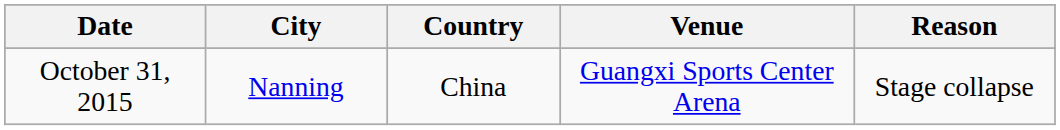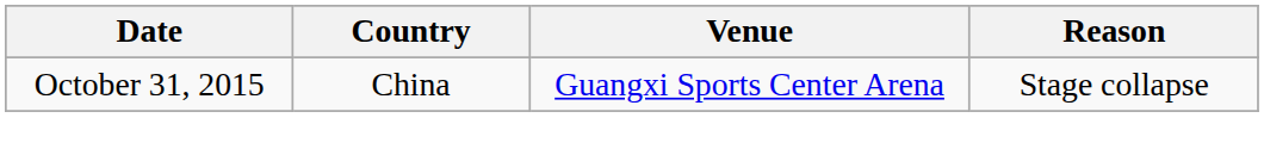- column: City | Nanning
